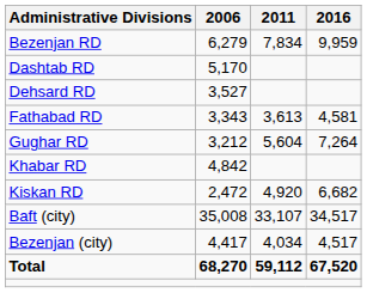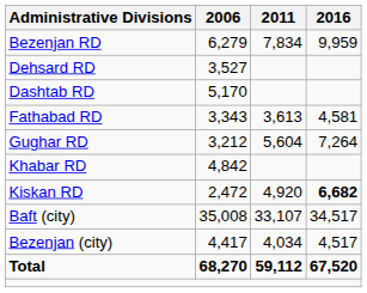rows swapped: Dashtab RD <-> Dehsard RD
Kiskan RD | 2016: normal -> bold
